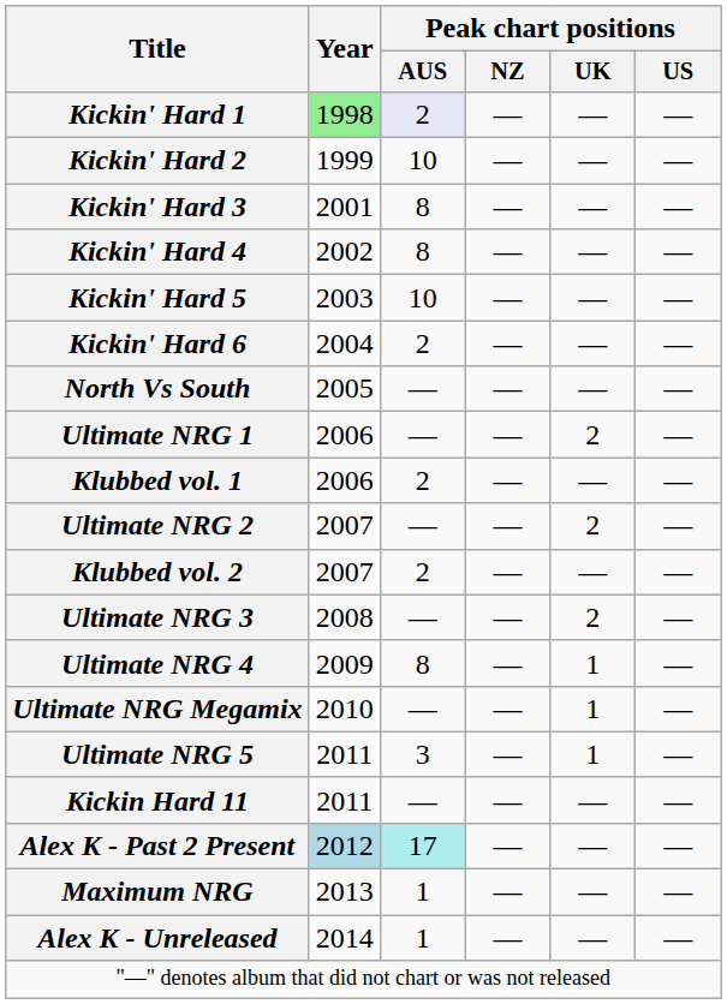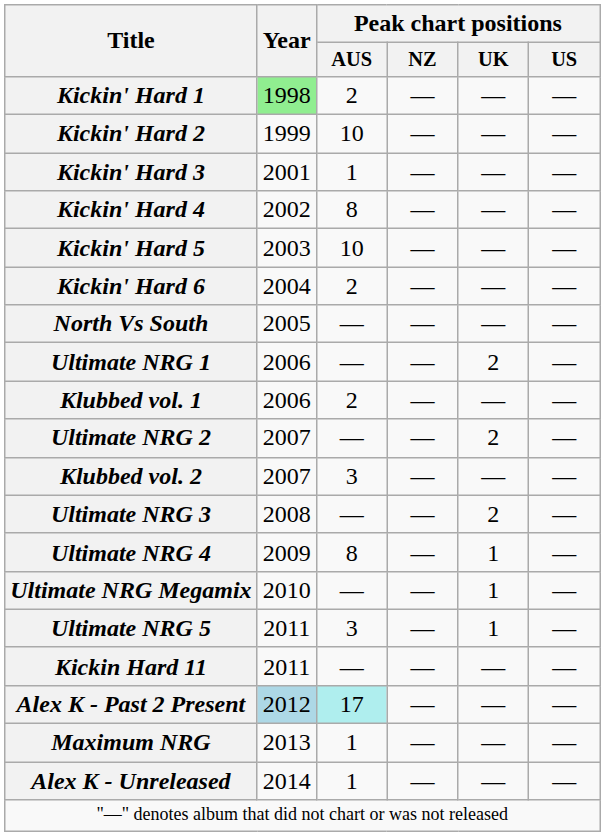Kickin' Hard 1 | Peak chart positions / AUS: lavender background -> no background
Kickin' Hard 3 | Peak chart positions / AUS: 8 -> 1
Klubbed vol. 2 | Peak chart positions / AUS: 2 -> 3
